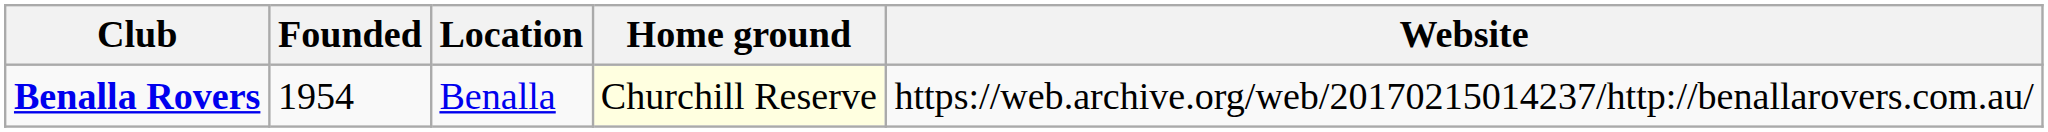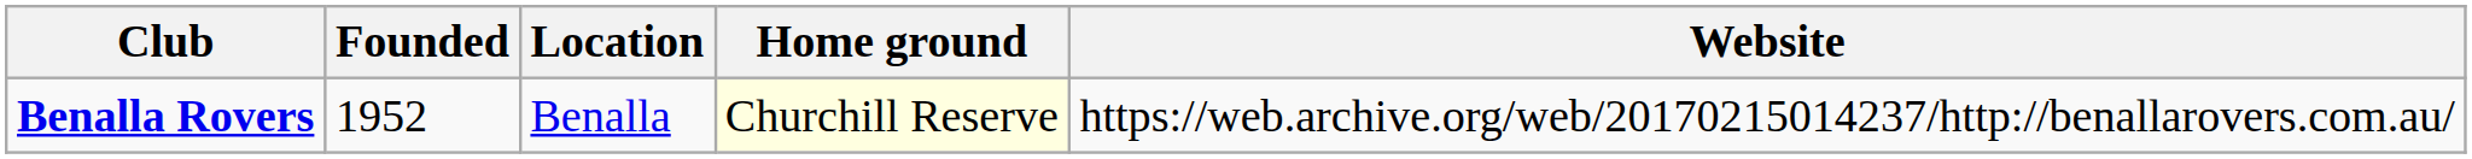Benalla Rovers | Founded: 1954 -> 1952
